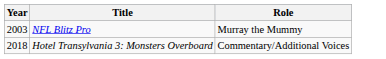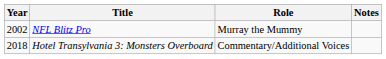+ column: Notes
NFL Blitz Pro | Year: 2003 -> 2002
